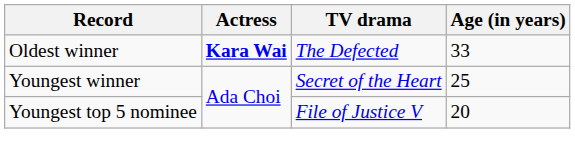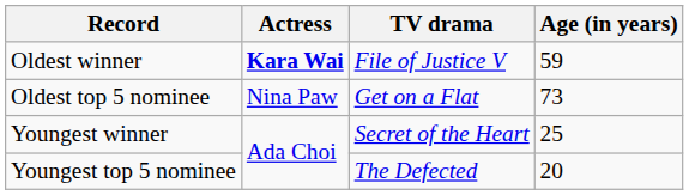Oldest winner | TV drama: The Defected -> File of Justice V
Oldest winner | Age (in years): 33 -> 59
+ row: Oldest top 5 nominee | Nina Paw | Get on a Flat | 73
Youngest top 5 nominee | TV drama: File of Justice V -> The Defected
